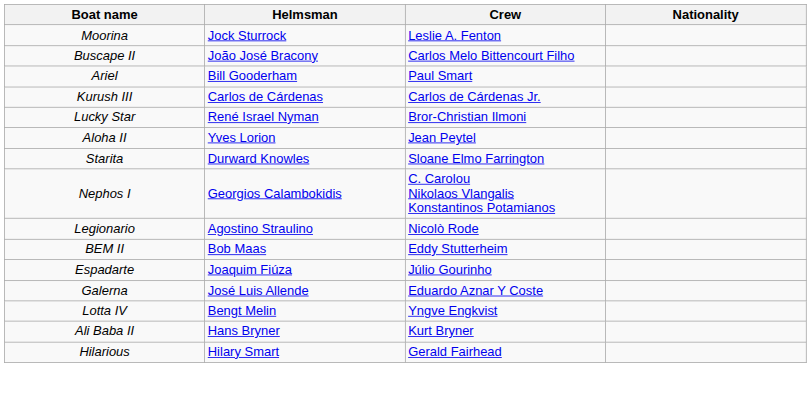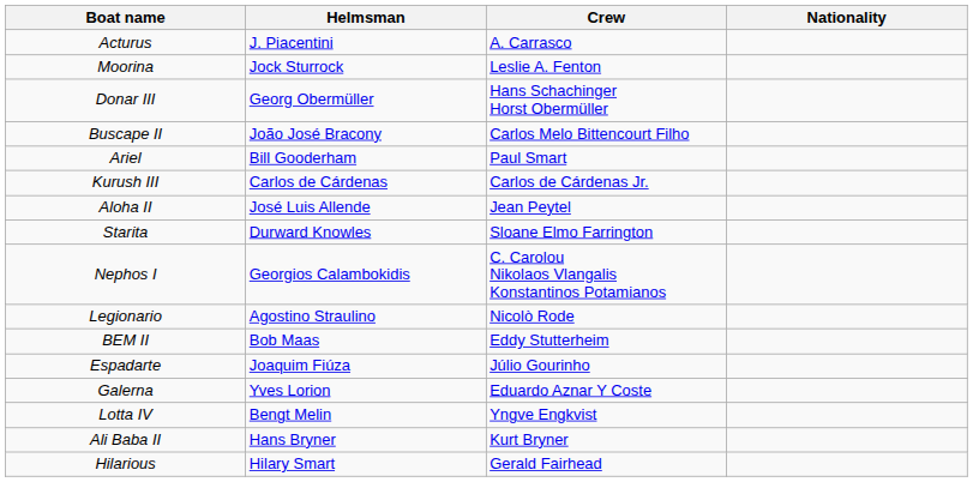+ row: Acturus | J. Piacentini | A. Carrasco
+ row: Donar III | Georg Obermüller | Hans Schachinger Horst Obermüller
- row: Lucky Star | René Israel Nyman | Bror-Christian Ilmoni
Aloha II | Helmsman: Yves Lorion -> José Luis Allende
Galerna | Helmsman: José Luis Allende -> Yves Lorion
